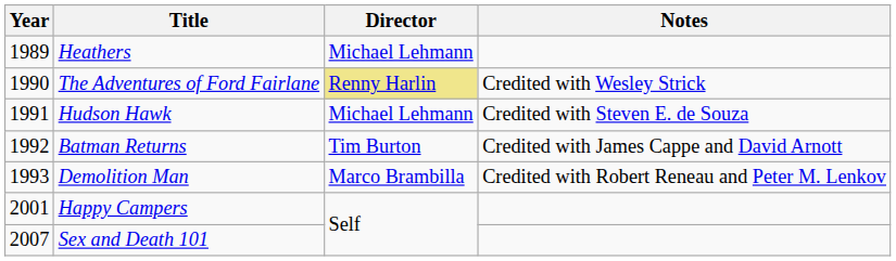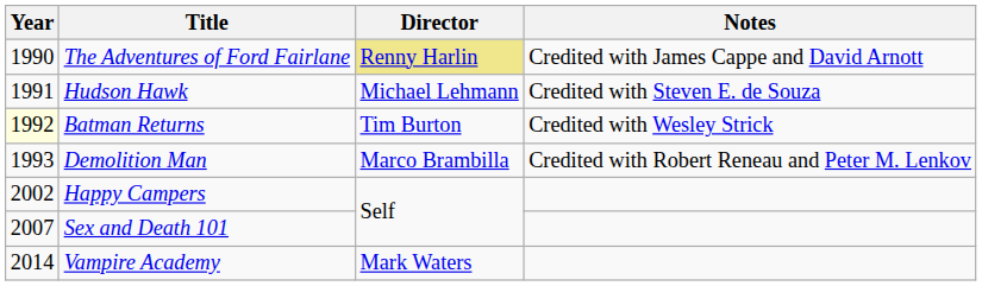- row: 1989 | Heathers | Michael Lehmann
The Adventures of Ford Fairlane | Notes: Credited with Wesley Strick -> Credited with James Cappe and David Arnott
Batman Returns | Year: no background -> lightyellow background
Batman Returns | Notes: Credited with James Cappe and David Arnott -> Credited with Wesley Strick
Happy Campers | Year: 2001 -> 2002
+ row: 2014 | Vampire Academy | Mark Waters
